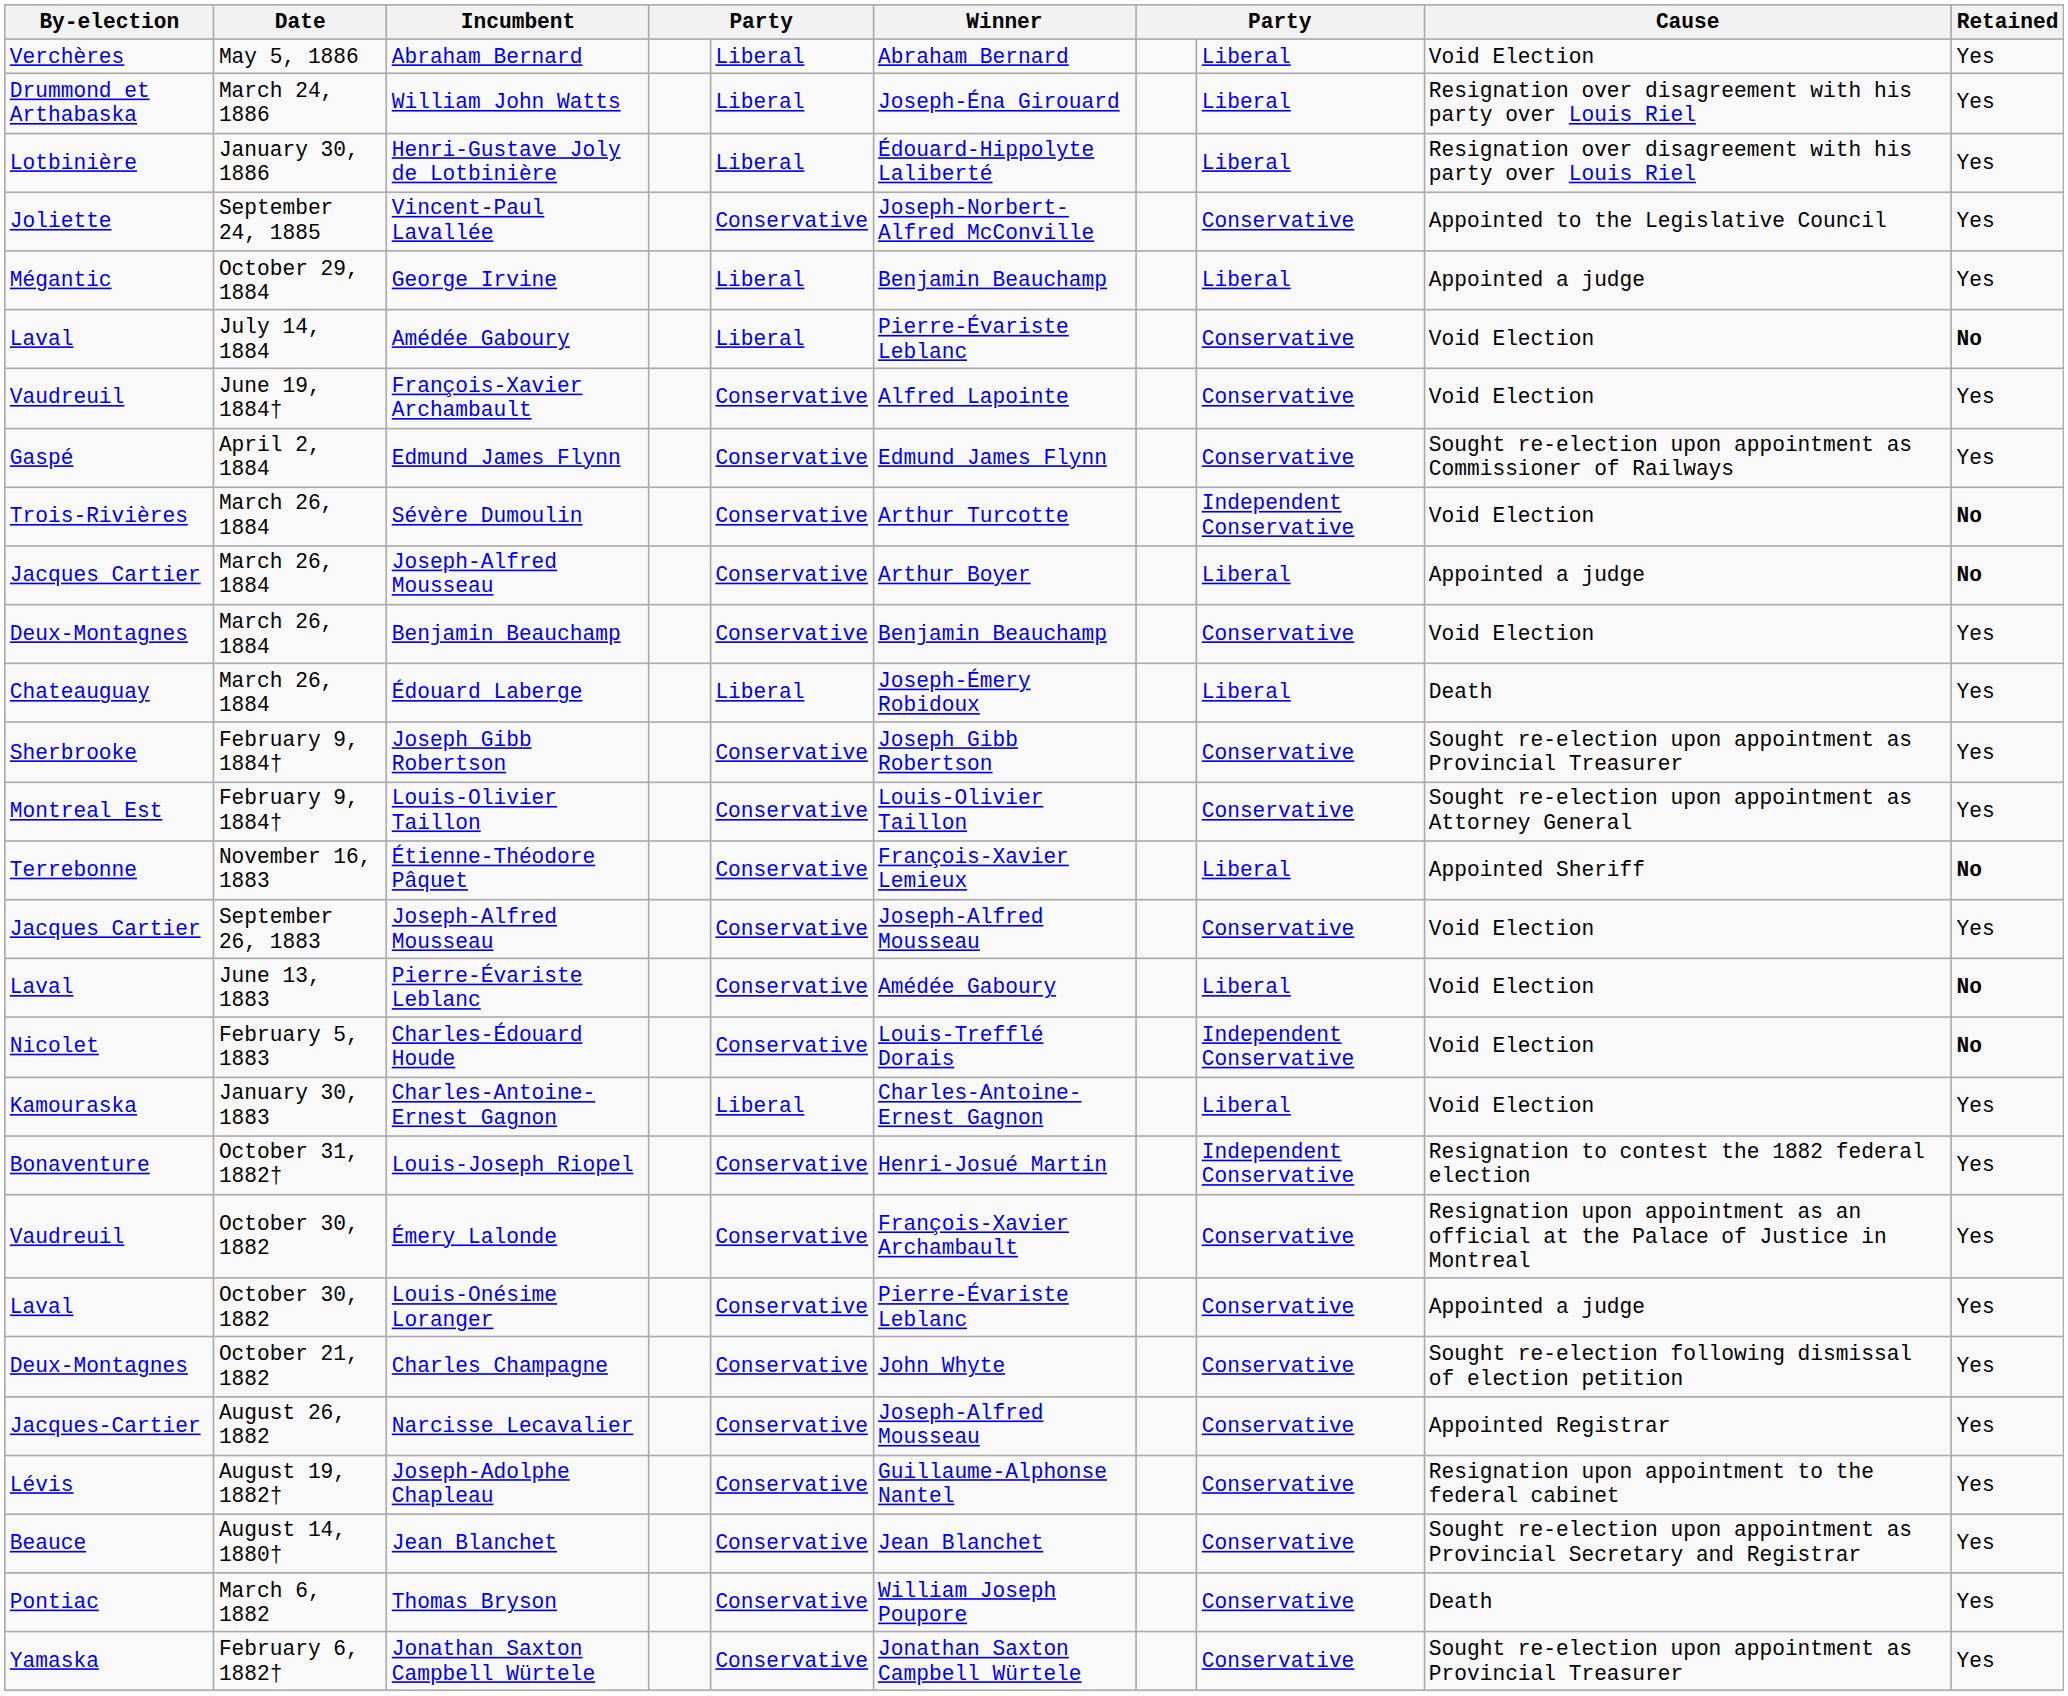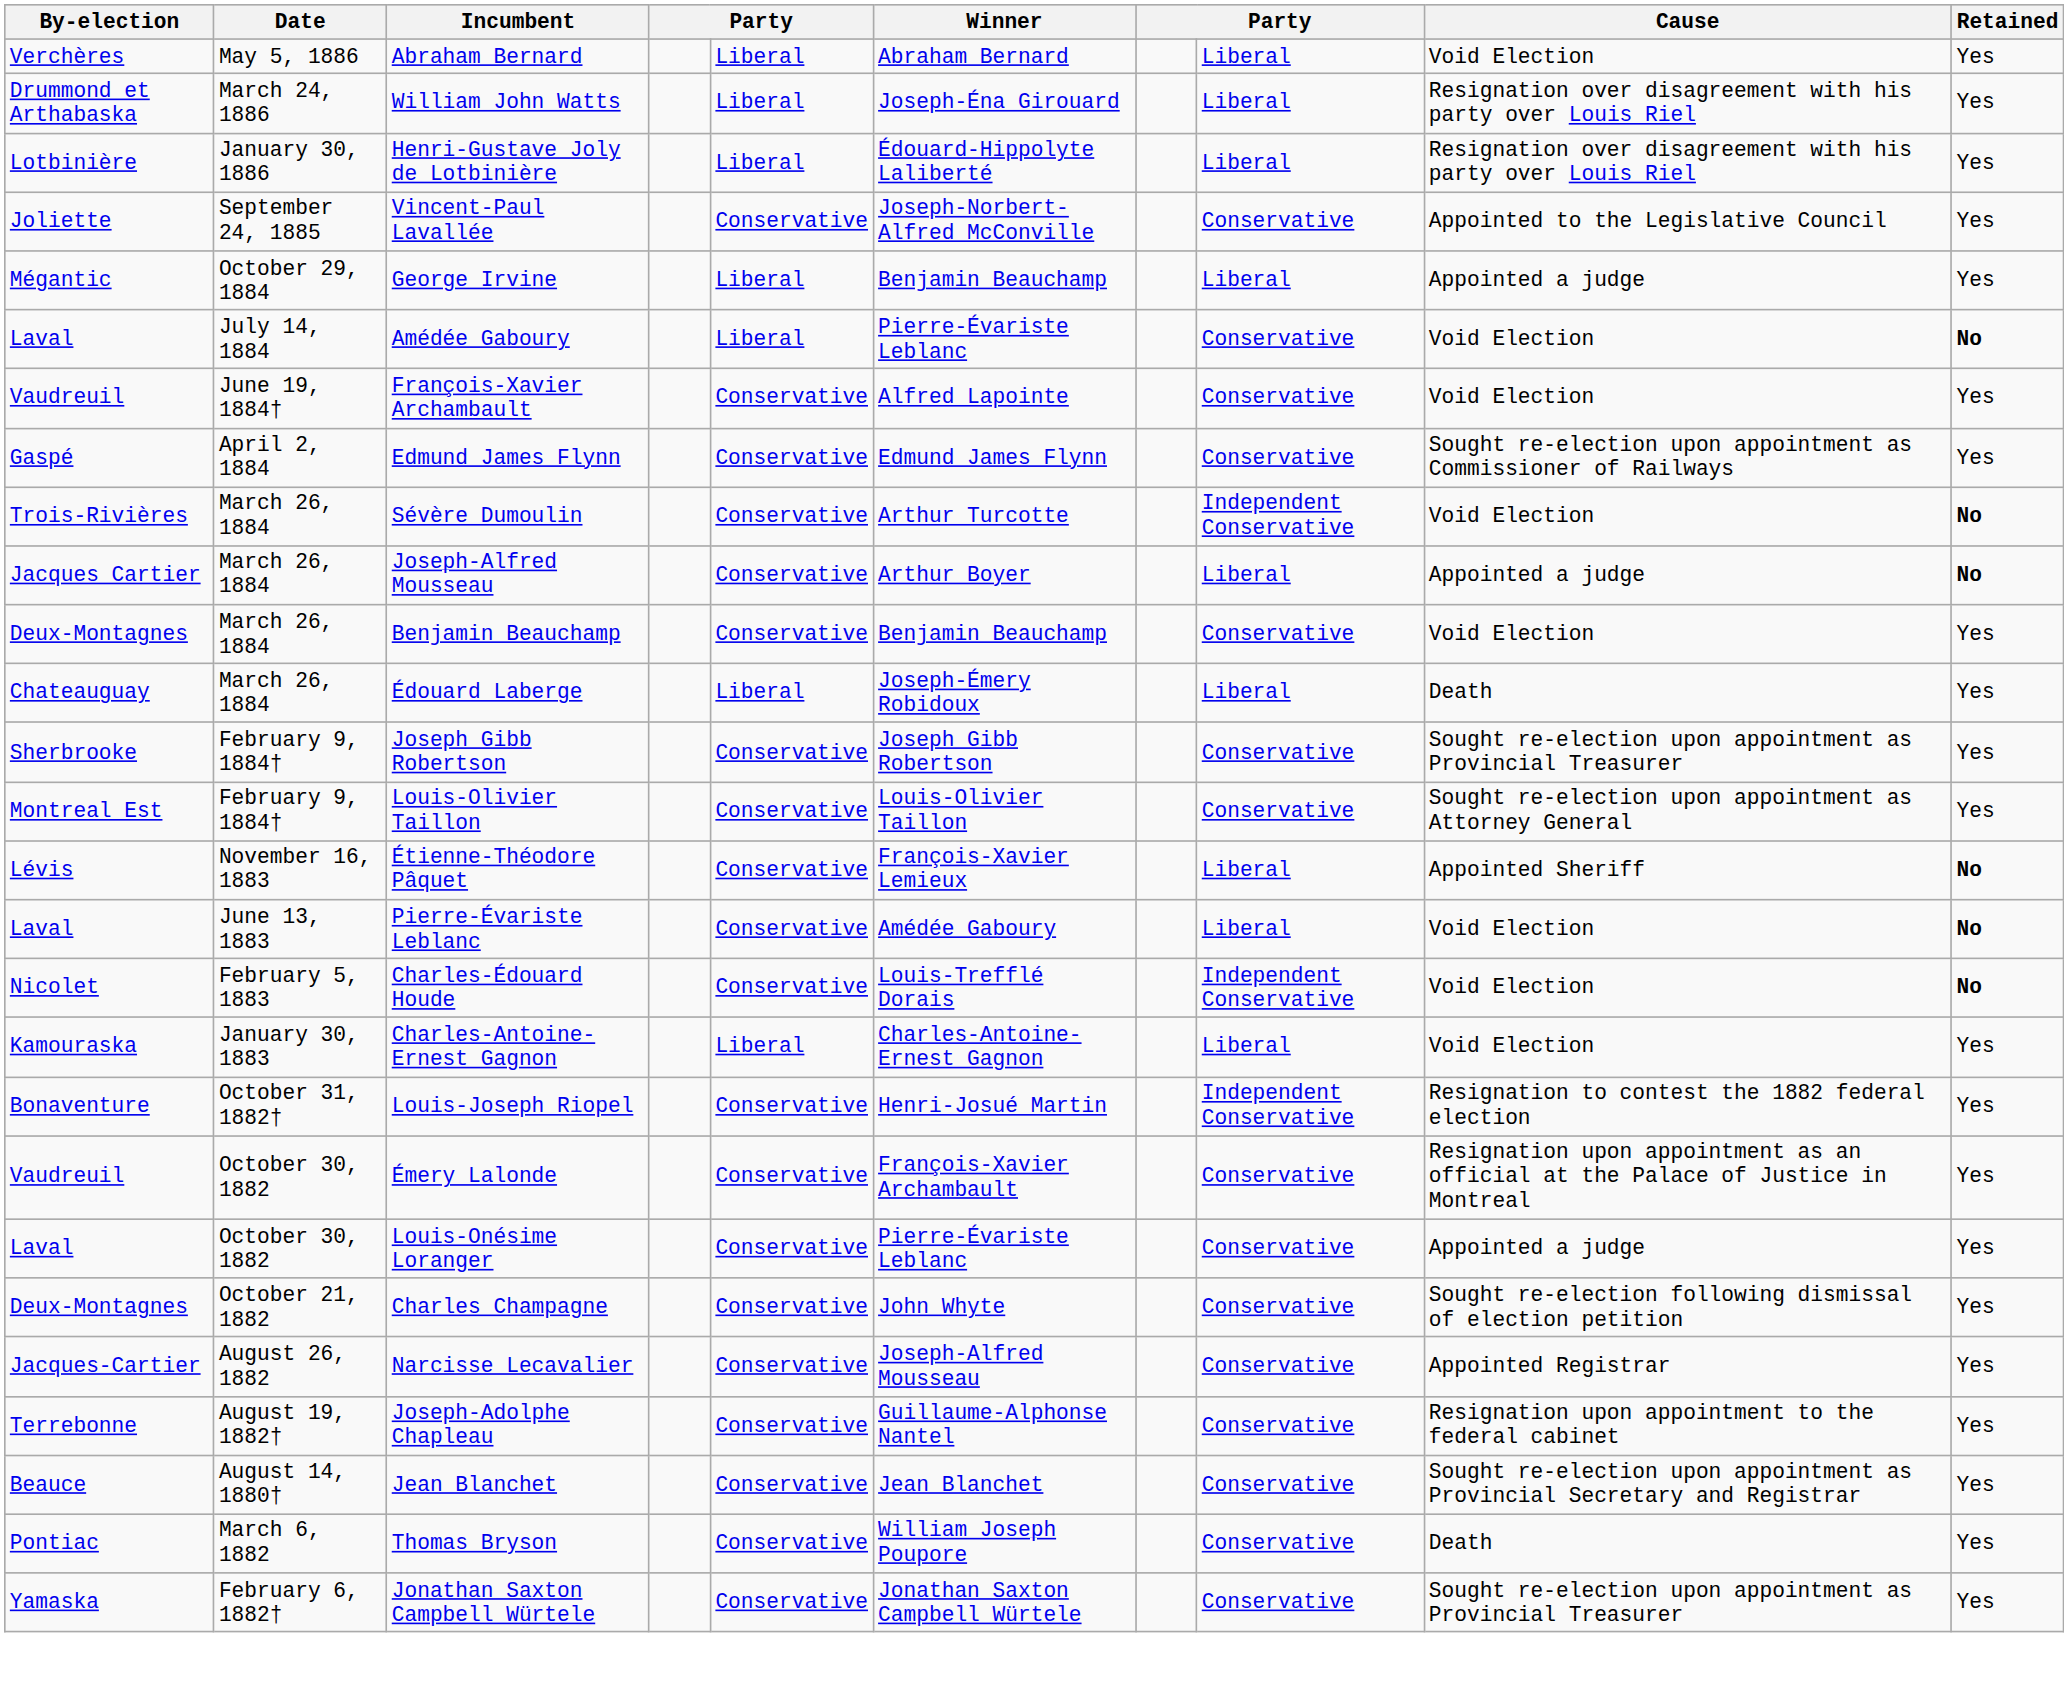Étienne-Théodore Pâquet | By-election: Terrebonne -> Lévis
- row: Jacques Cartier | September 26, 1883 | Joseph-Alfred Mousseau | Conservative | Joseph-Alfred Mousseau | Conservative | Void Election | Yes
Joseph-Adolphe Chapleau | By-election: Lévis -> Terrebonne
